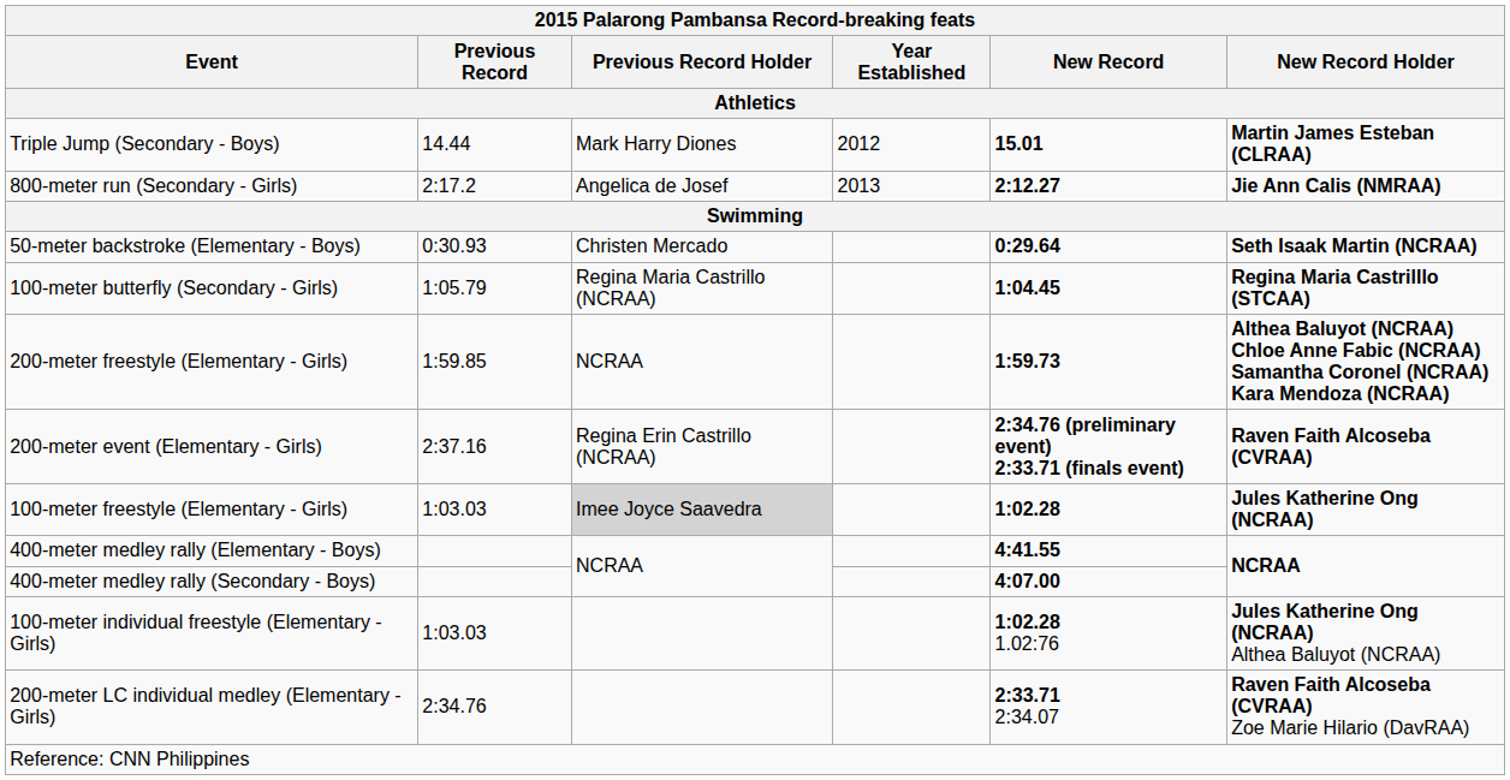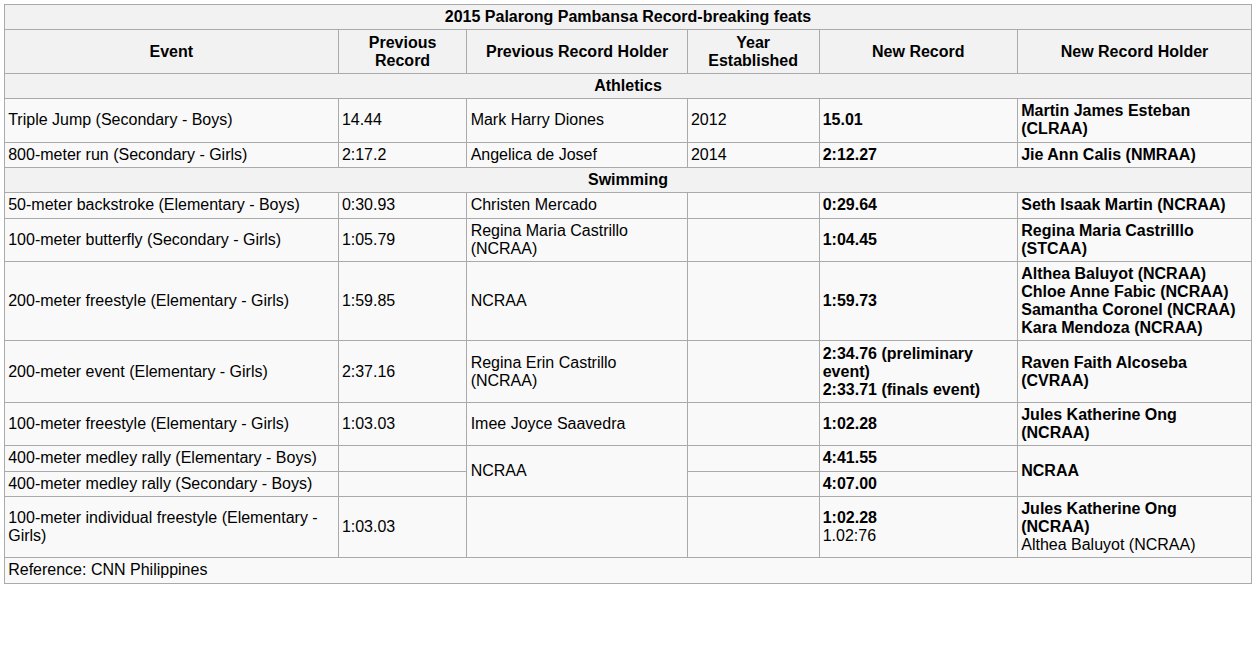800-meter run (Secondary - Girls) | Year Established: 2013 -> 2014
100-meter freestyle (Elementary - Girls) | Previous Record Holder: lightgrey background -> no background
- row: 200-meter LC individual medley (Elementary - Girls) | 2:34.76 | 2:33.71 2:34.07 | Raven Faith Alcoseba (CVRAA) Zoe Marie Hilario (DavRAA)
